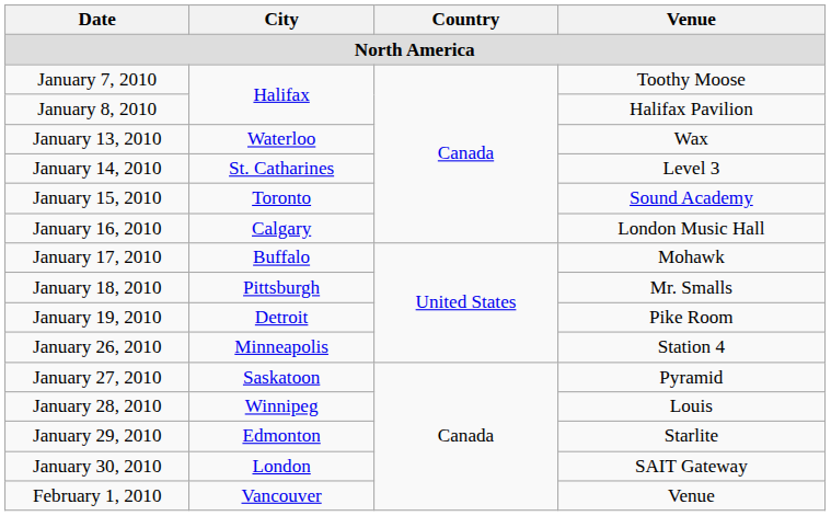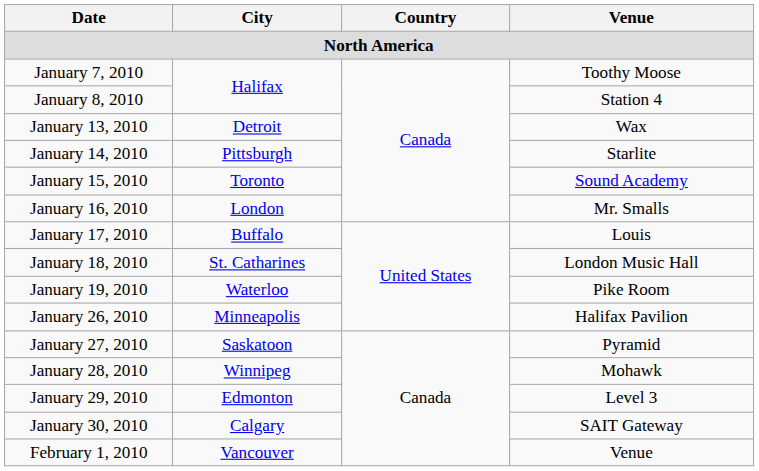January 8, 2010 | Venue: Halifax Pavilion -> Station 4
January 13, 2010 | City: Waterloo -> Detroit
January 14, 2010 | City: St. Catharines -> Pittsburgh
January 14, 2010 | Venue: Level 3 -> Starlite
January 16, 2010 | City: Calgary -> London
January 16, 2010 | Venue: London Music Hall -> Mr. Smalls
January 17, 2010 | Venue: Mohawk -> Louis
January 18, 2010 | City: Pittsburgh -> St. Catharines
January 18, 2010 | Venue: Mr. Smalls -> London Music Hall
January 19, 2010 | City: Detroit -> Waterloo
January 26, 2010 | Venue: Station 4 -> Halifax Pavilion
January 28, 2010 | Venue: Louis -> Mohawk
January 29, 2010 | Venue: Starlite -> Level 3
January 30, 2010 | City: London -> Calgary
